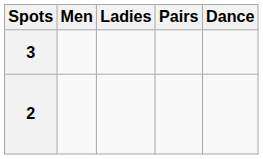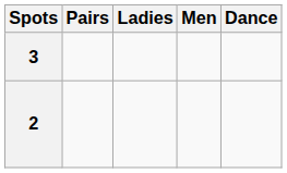columns swapped: Men <-> Pairs
